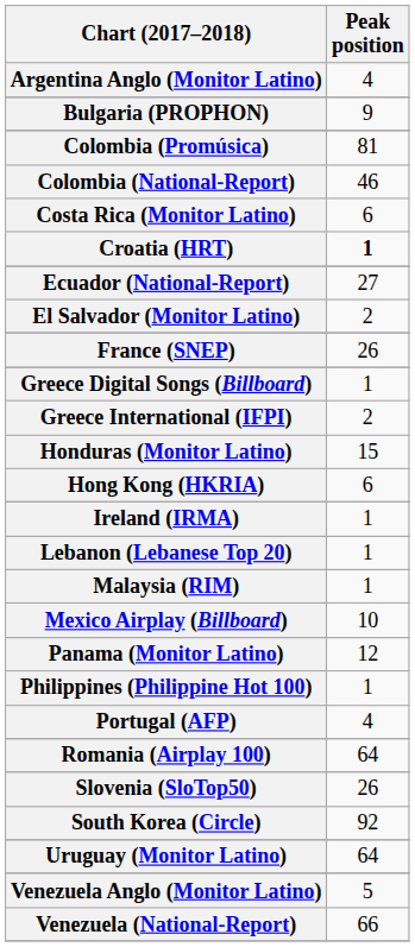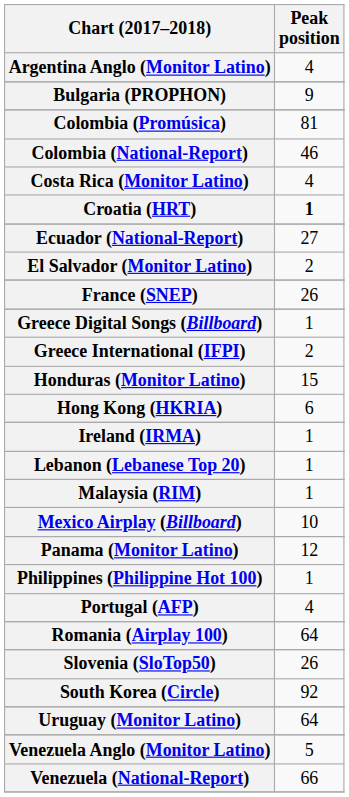Costa Rica (Monitor Latino) | Peak position: 6 -> 4
